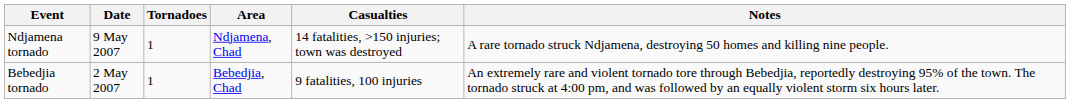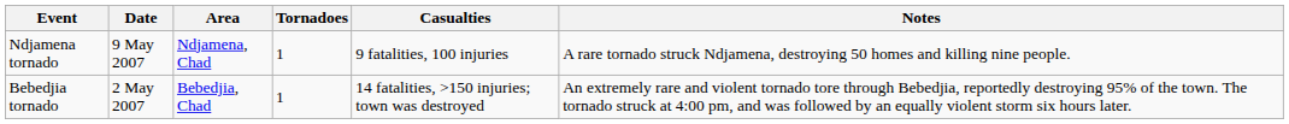columns swapped: Area <-> Tornadoes
Ndjamena tornado | Casualties: 14 fatalities, >150 injuries; town was destroyed -> 9 fatalities, 100 injuries
Bebedjia tornado | Casualties: 9 fatalities, 100 injuries -> 14 fatalities, >150 injuries; town was destroyed
